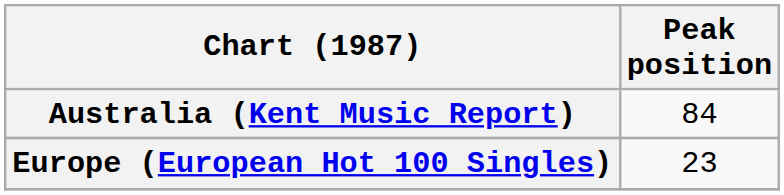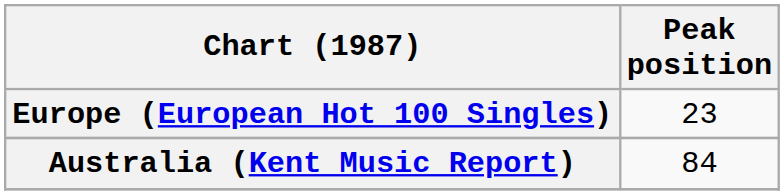rows swapped: Australia (Kent Music Report) <-> Europe (European Hot 100 Singles)
